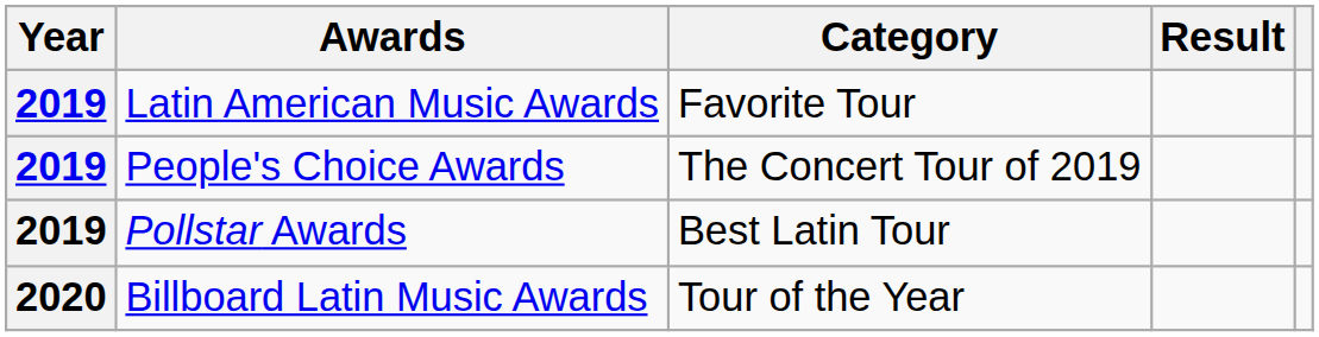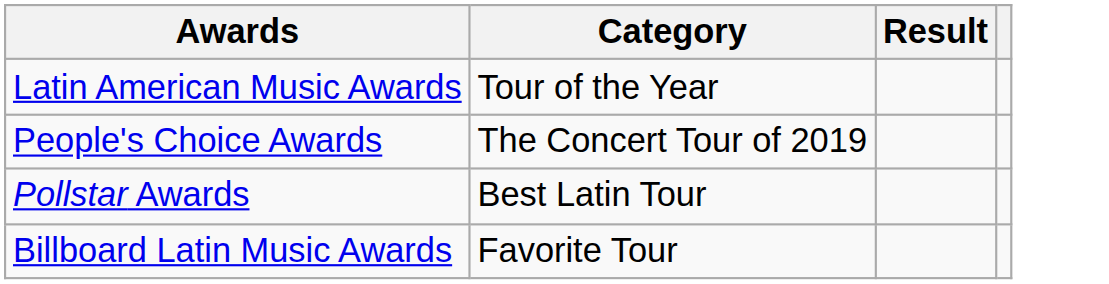- column: Year | 2019 | 2019 | 2019 | 2020
Latin American Music Awards | Category: Favorite Tour -> Tour of the Year
Billboard Latin Music Awards | Category: Tour of the Year -> Favorite Tour
